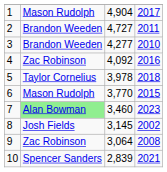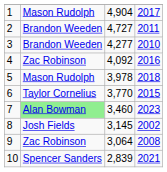5 | column 2: Taylor Cornelius -> Mason Rudolph
6 | column 2: Mason Rudolph -> Taylor Cornelius
